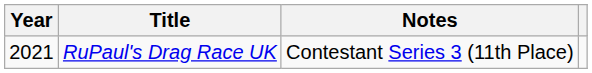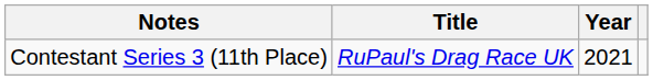columns swapped: Year <-> Notes
